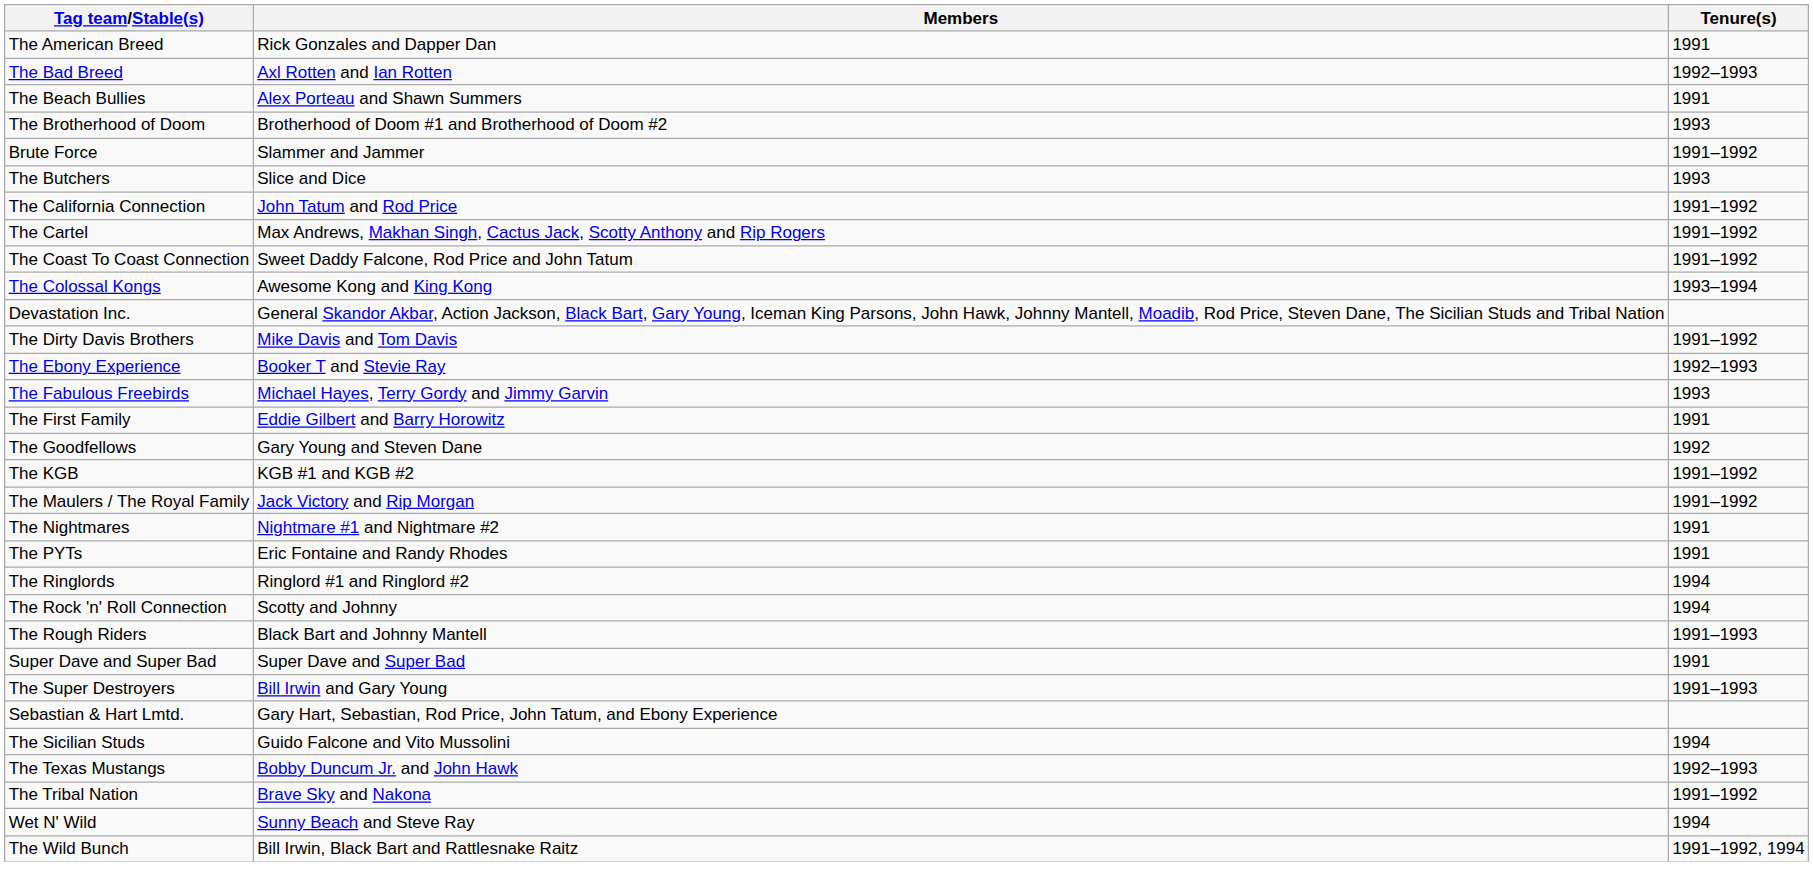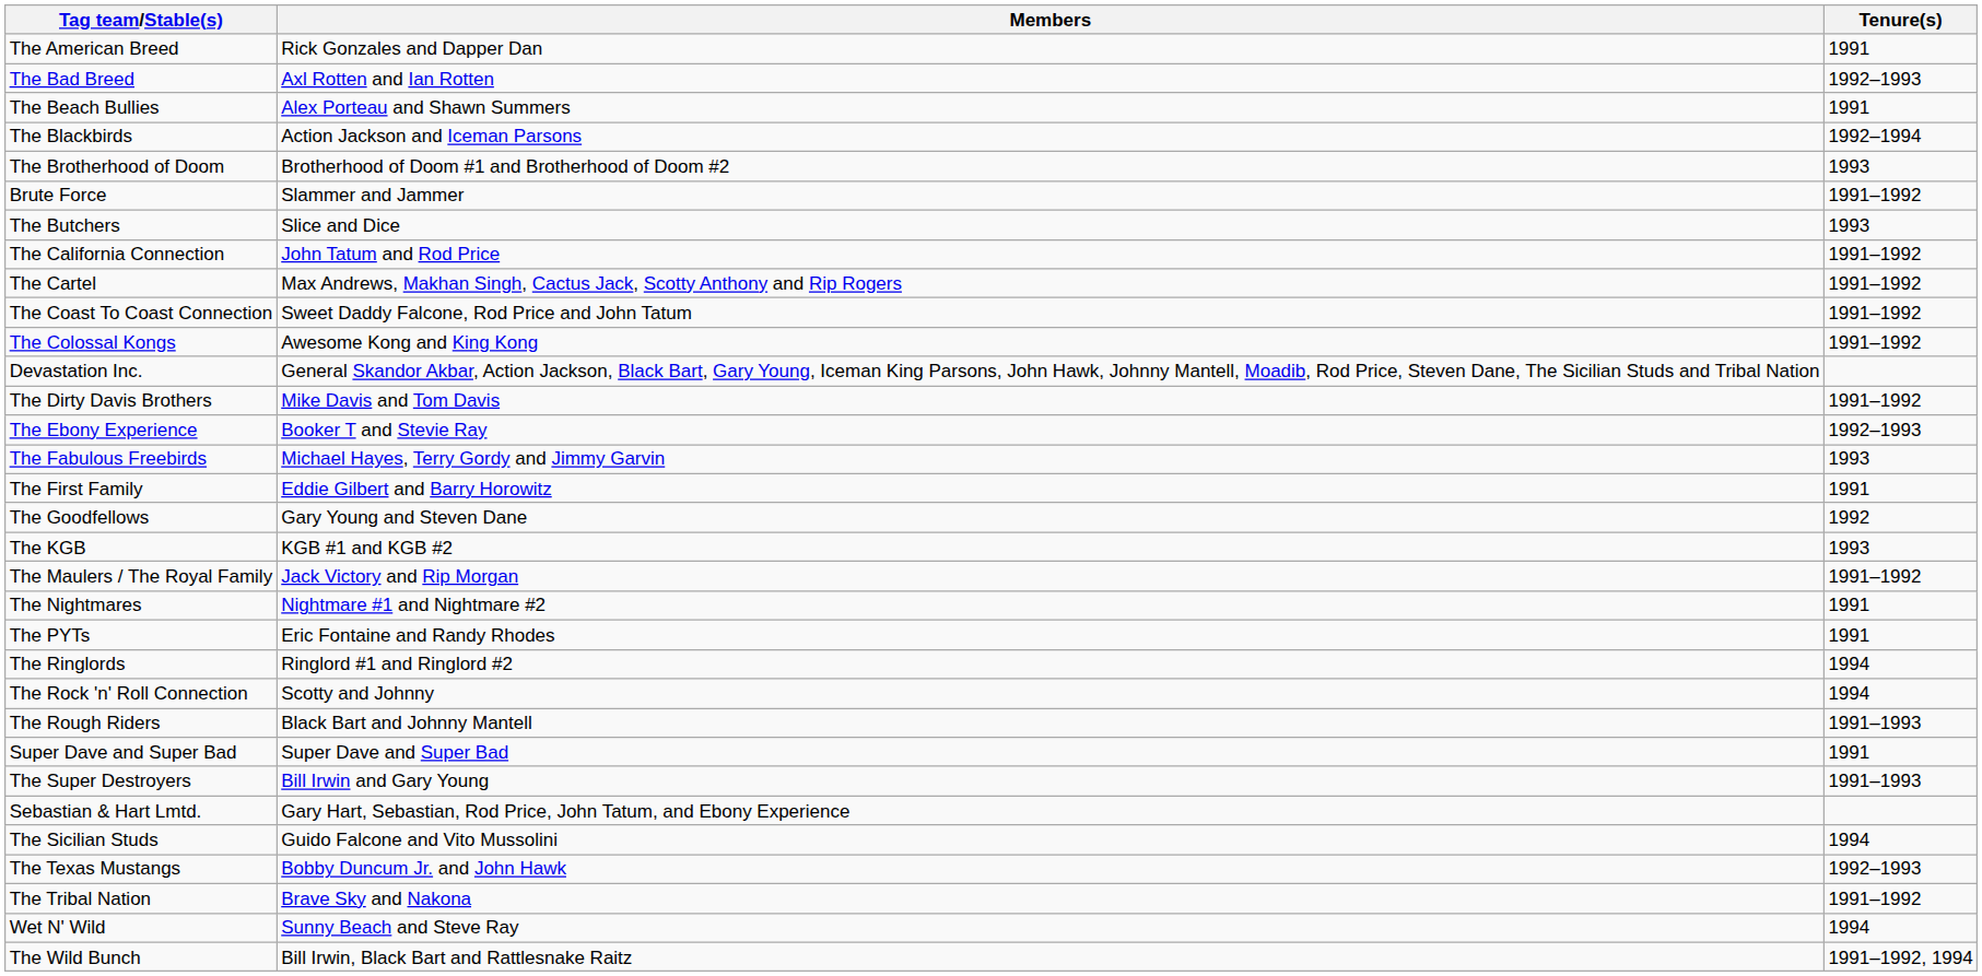+ row: The Blackbirds | Action Jackson and Iceman Parsons | 1992–1994
The Colossal Kongs | Tenure(s): 1993–1994 -> 1991–1992
The KGB | Tenure(s): 1991–1992 -> 1993
